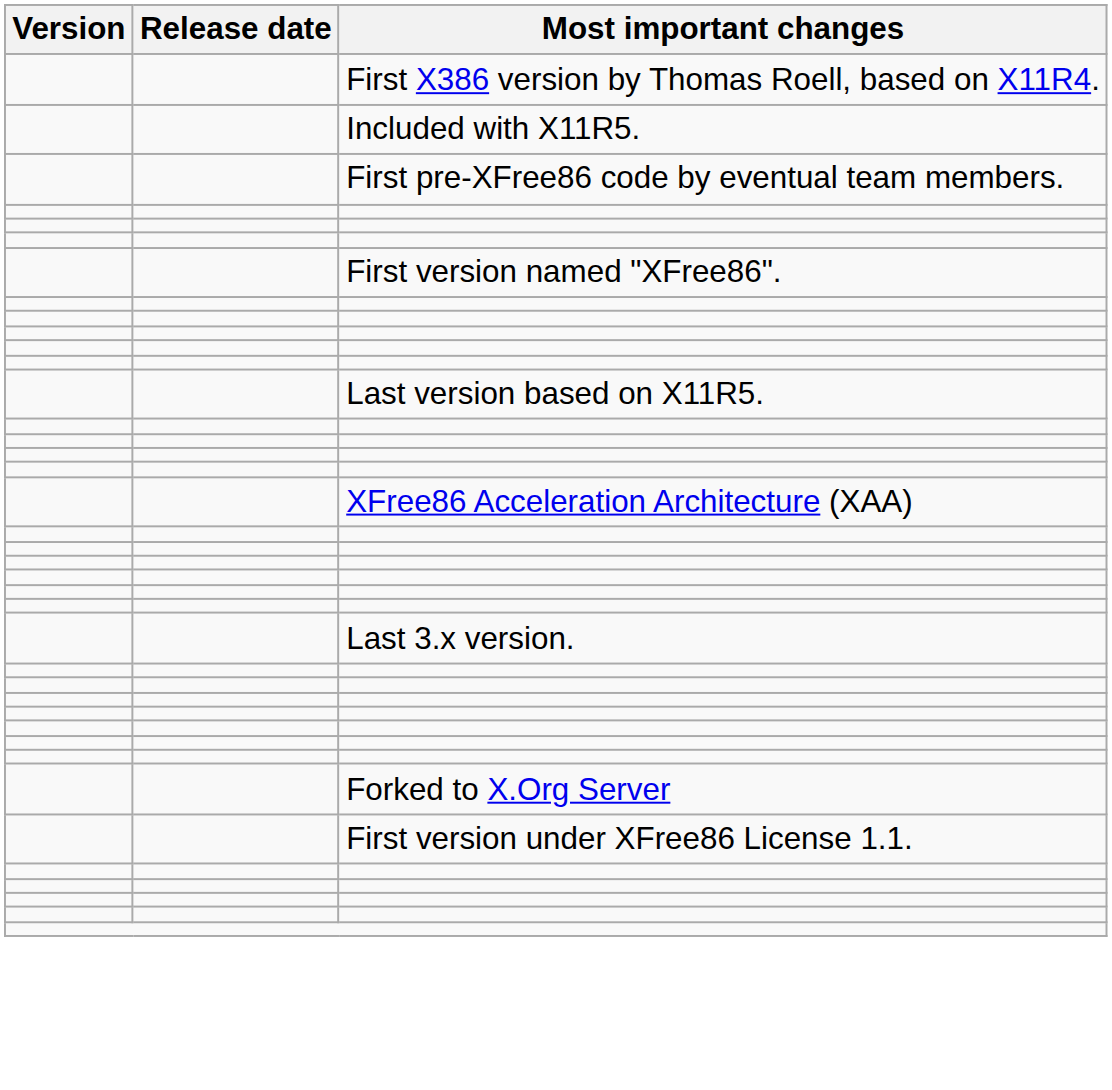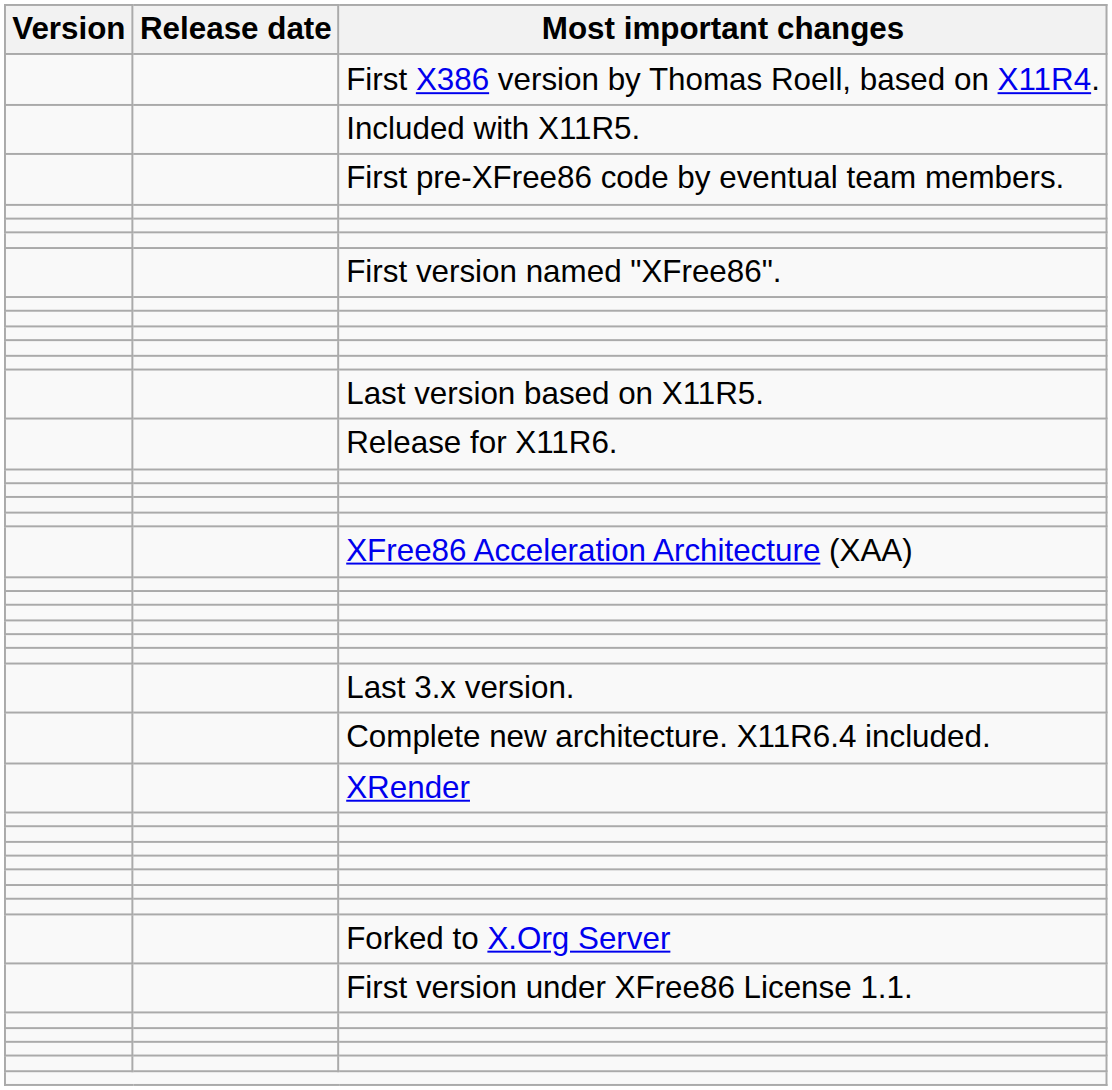+ row: Release for X11R6.
+ row: Complete new architecture. X11R6.4 included.
+ row: XRender
